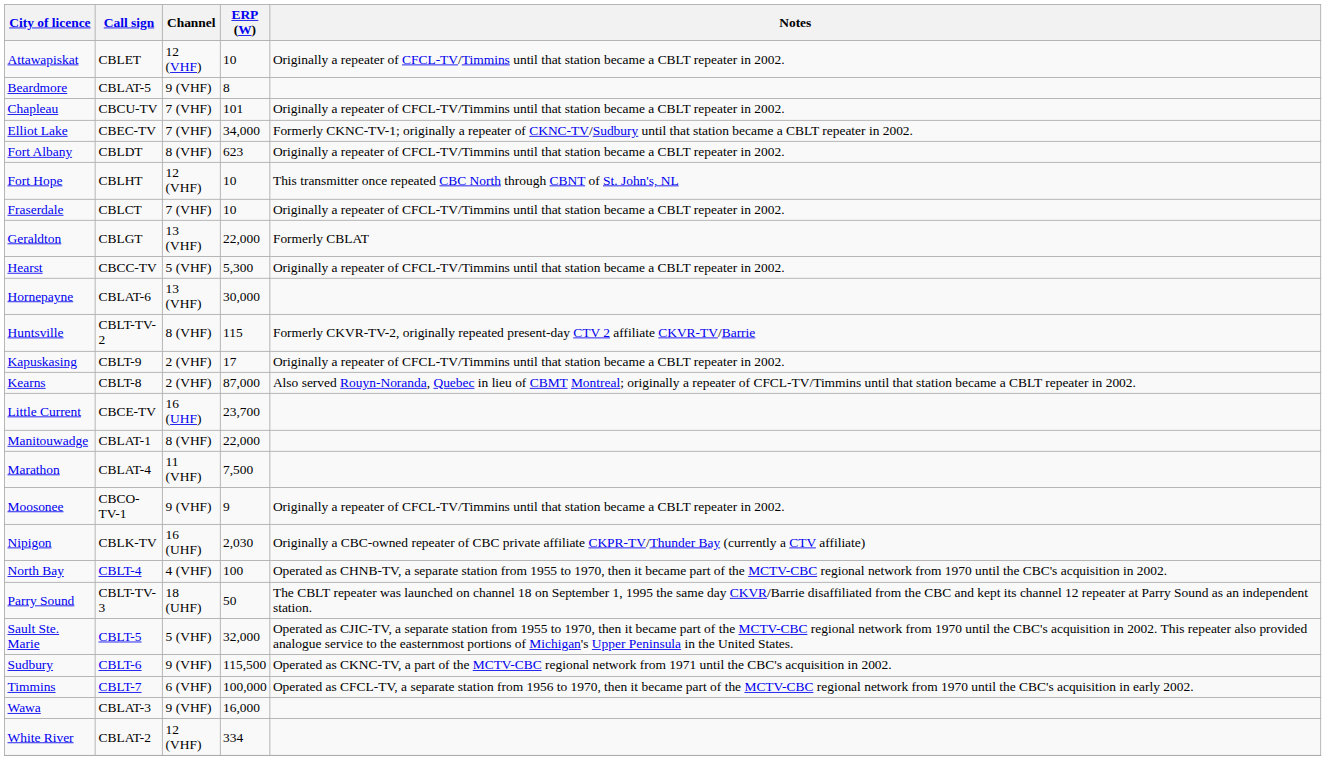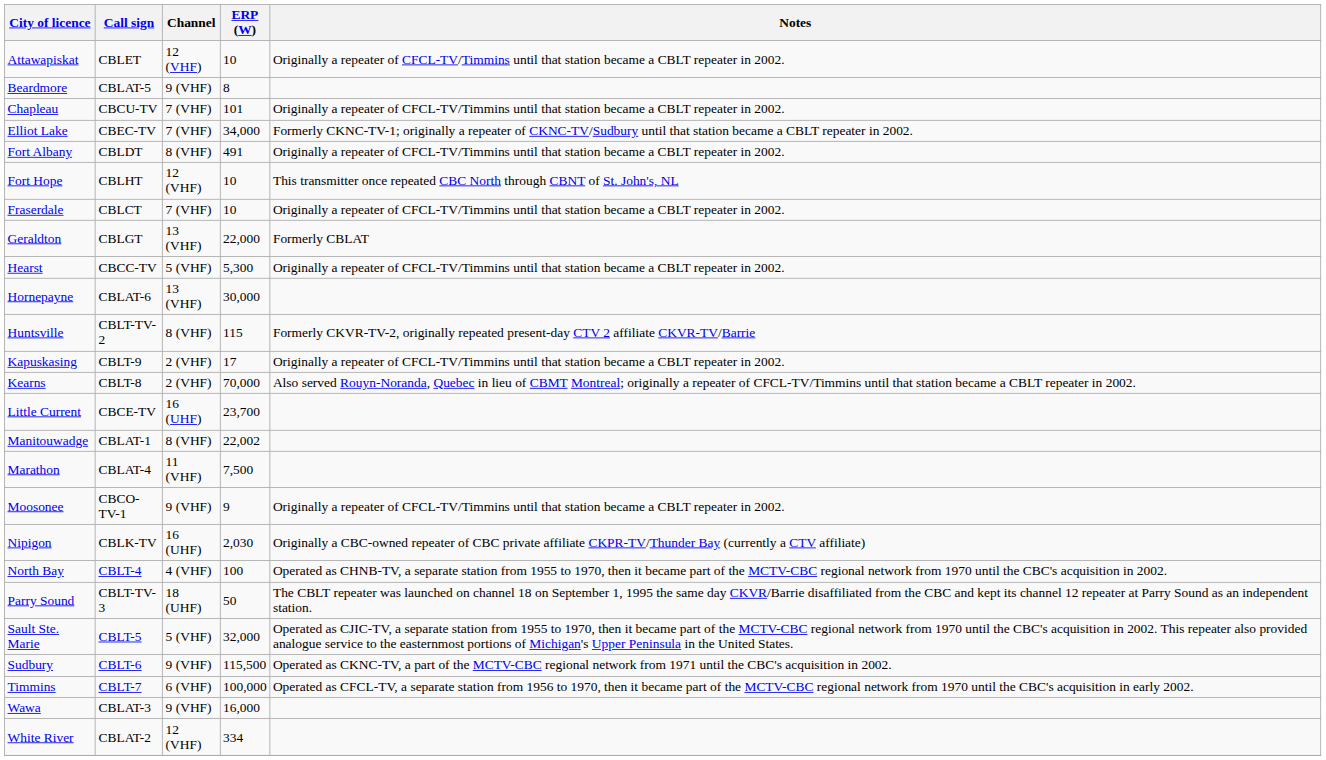Fort Albany | ERP (W): 623 -> 491
Kearns | ERP (W): 87,000 -> 70,000
Manitouwadge | ERP (W): 22,000 -> 22,002
